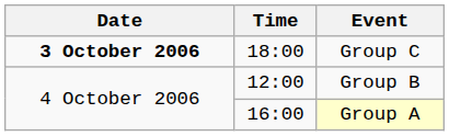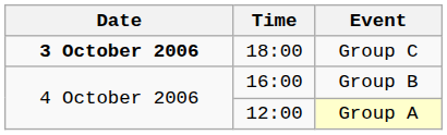Group B | Time: 12:00 -> 16:00
Group A | Time: 16:00 -> 12:00
